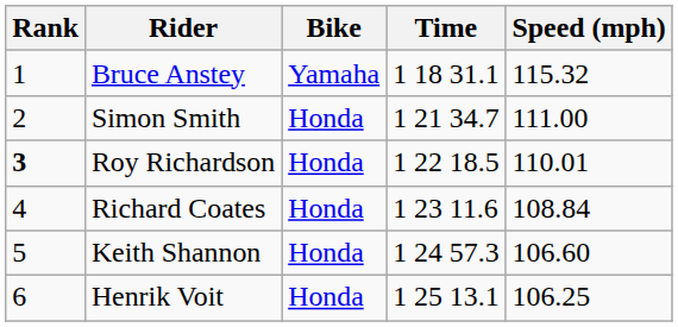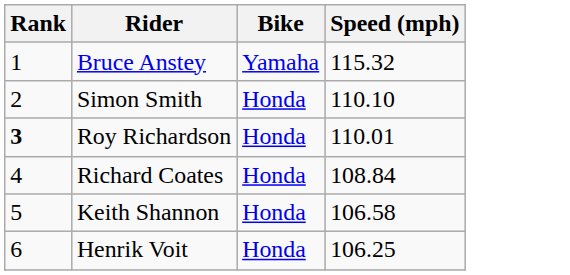- column: Time | 1 18 31.1 | 1 21 34.7 | 1 22 18.5 | 1 23 11.6 | 1 24 57.3 | 1 25 13.1
Simon Smith | Speed (mph): 111.00 -> 110.10
Keith Shannon | Speed (mph): 106.60 -> 106.58
